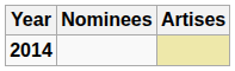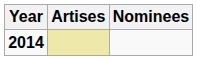columns swapped: Artises <-> Nominees
